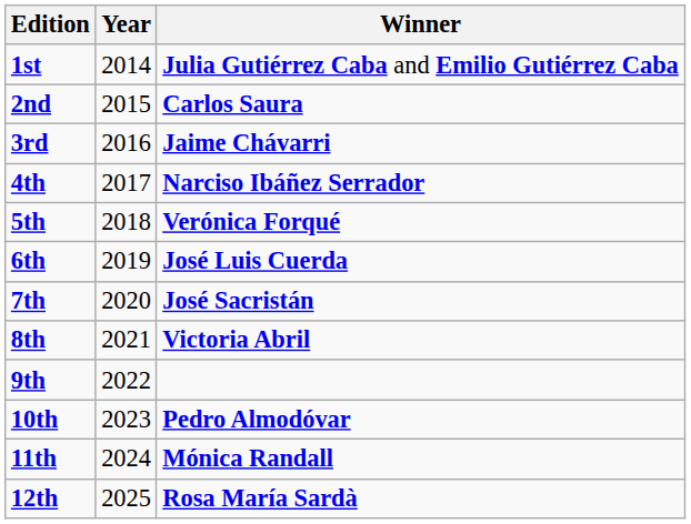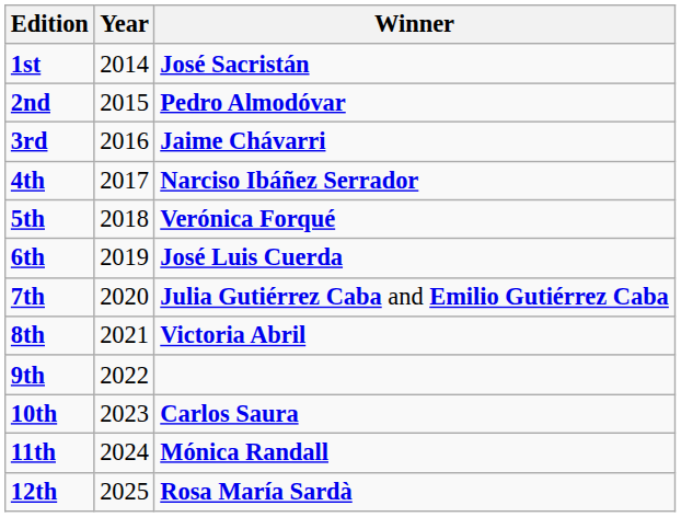1st | Winner: Julia Gutiérrez Caba and Emilio Gutiérrez Caba -> José Sacristán
2nd | Winner: Carlos Saura -> Pedro Almodóvar
7th | Winner: José Sacristán -> Julia Gutiérrez Caba and Emilio Gutiérrez Caba
10th | Winner: Pedro Almodóvar -> Carlos Saura
